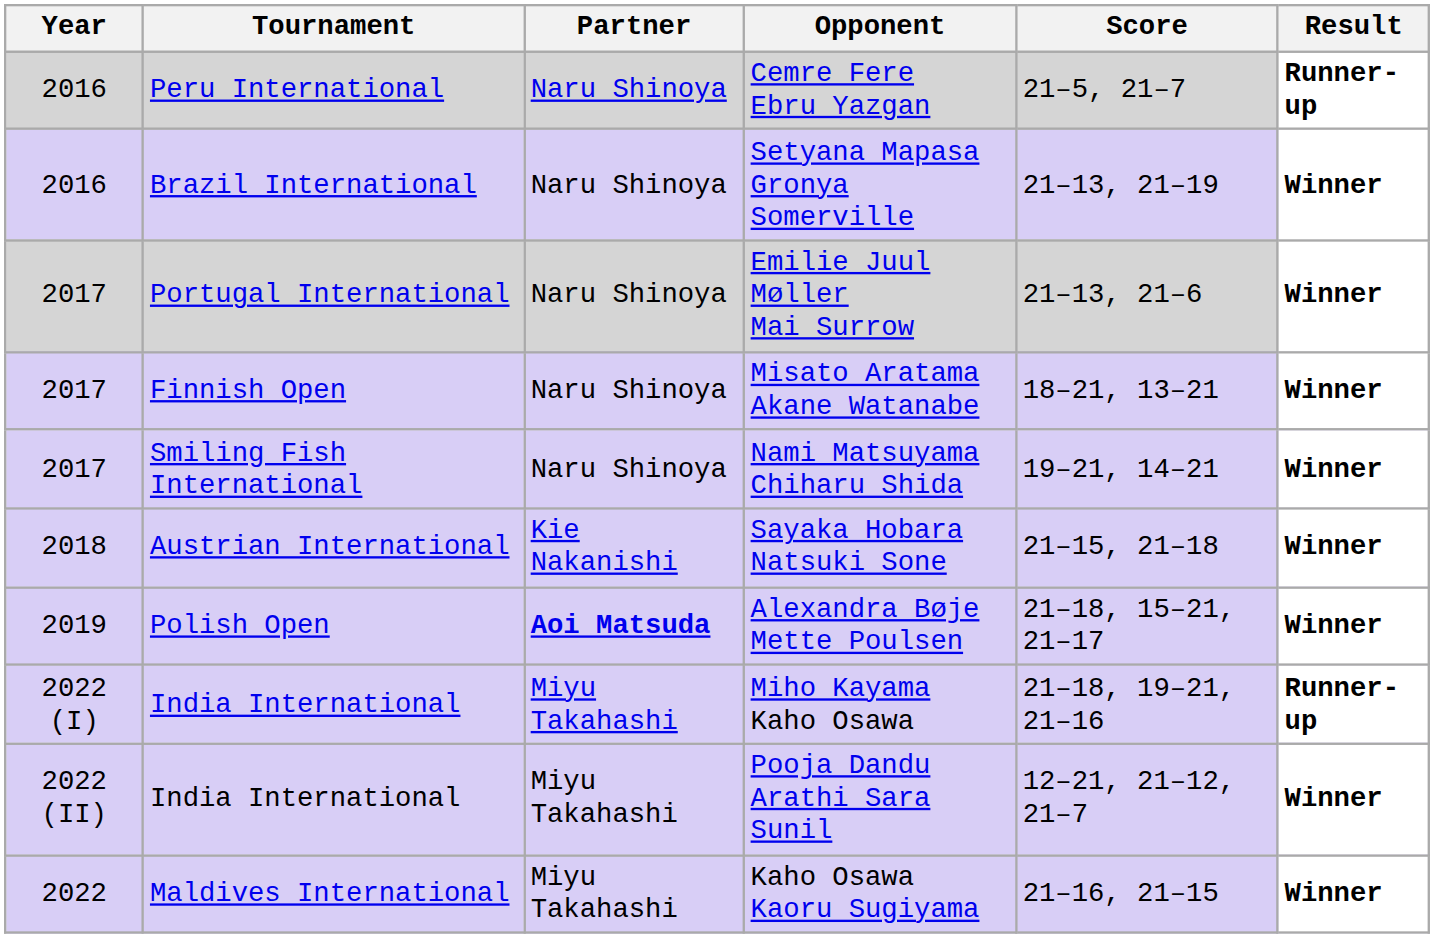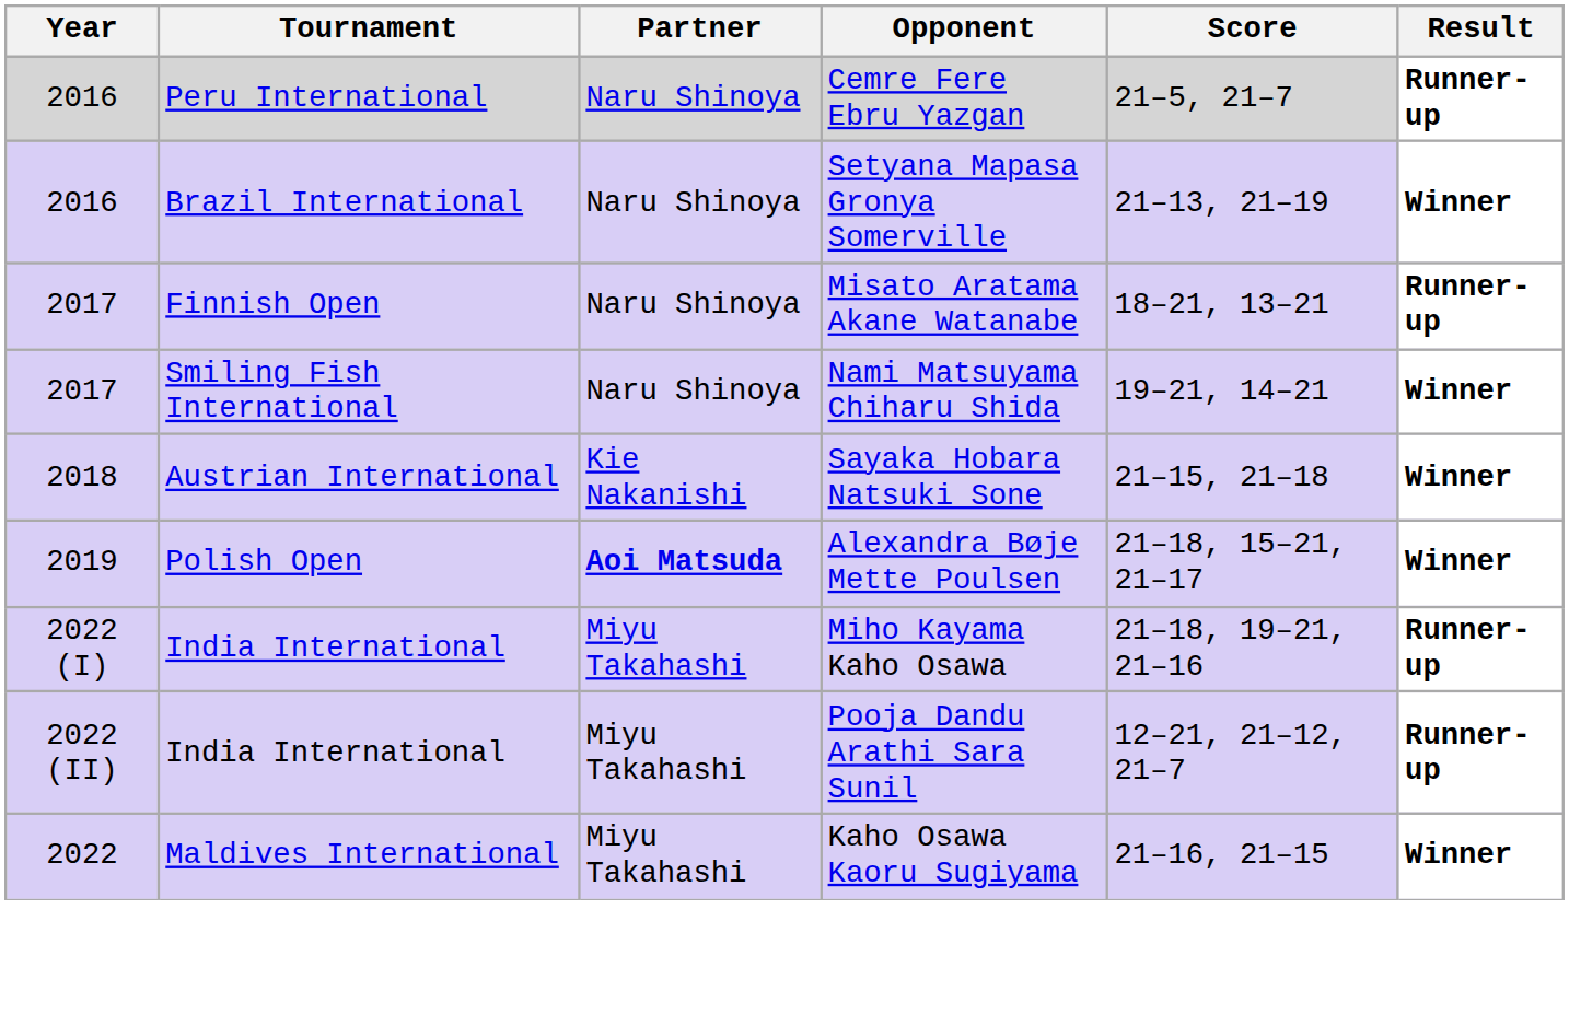- row: 2017 | Portugal International | Naru Shinoya | Emilie Juul Møller Mai Surrow | 21–13, 21–6 | Winner
Misato Aratama Akane Watanabe | Result: Winner -> Runner-up
Pooja Dandu Arathi Sara Sunil | Result: Winner -> Runner-up
